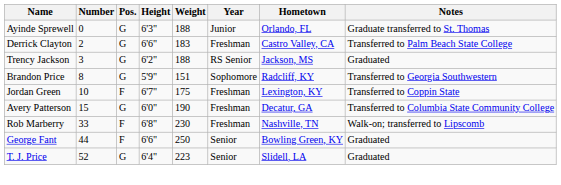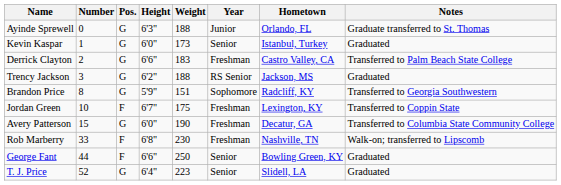+ row: Kevin Kaspar | 1 | G | 6'0" | 173 | Senior | Istanbul, Turkey | Graduated
